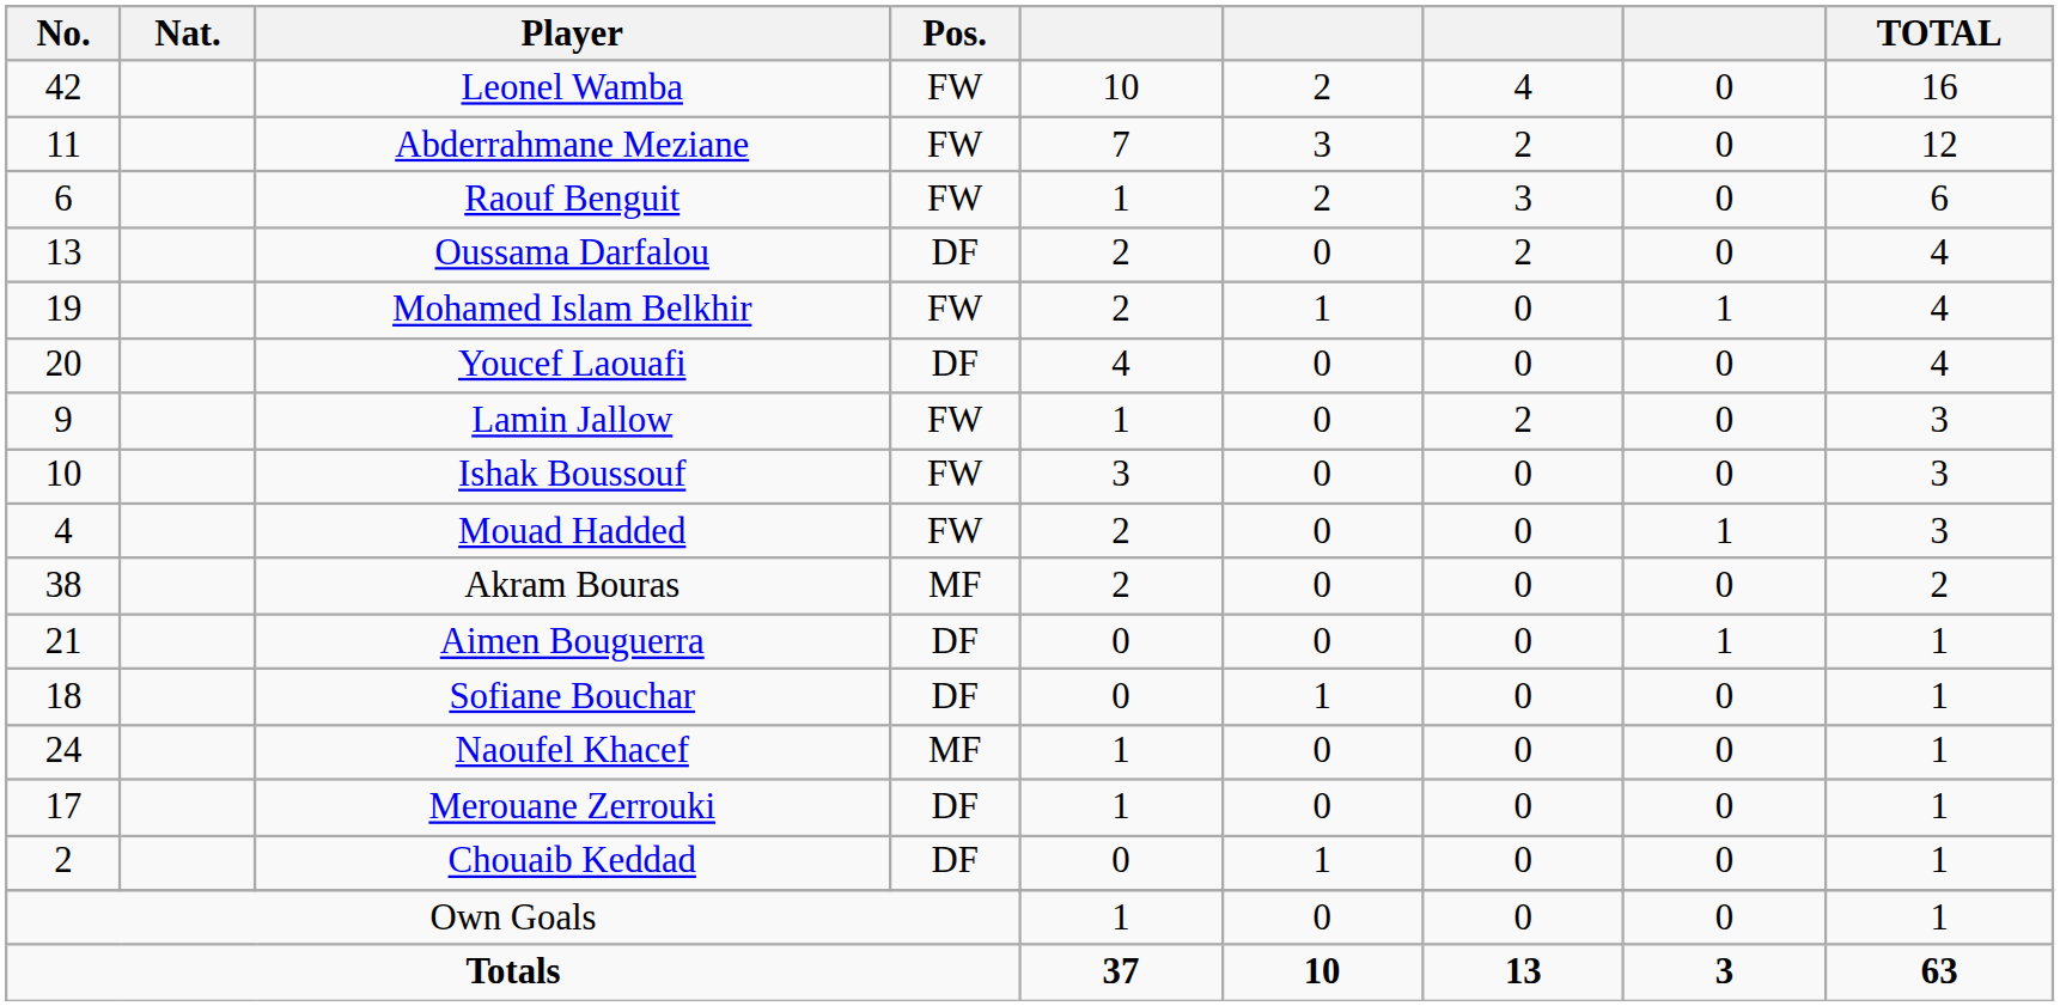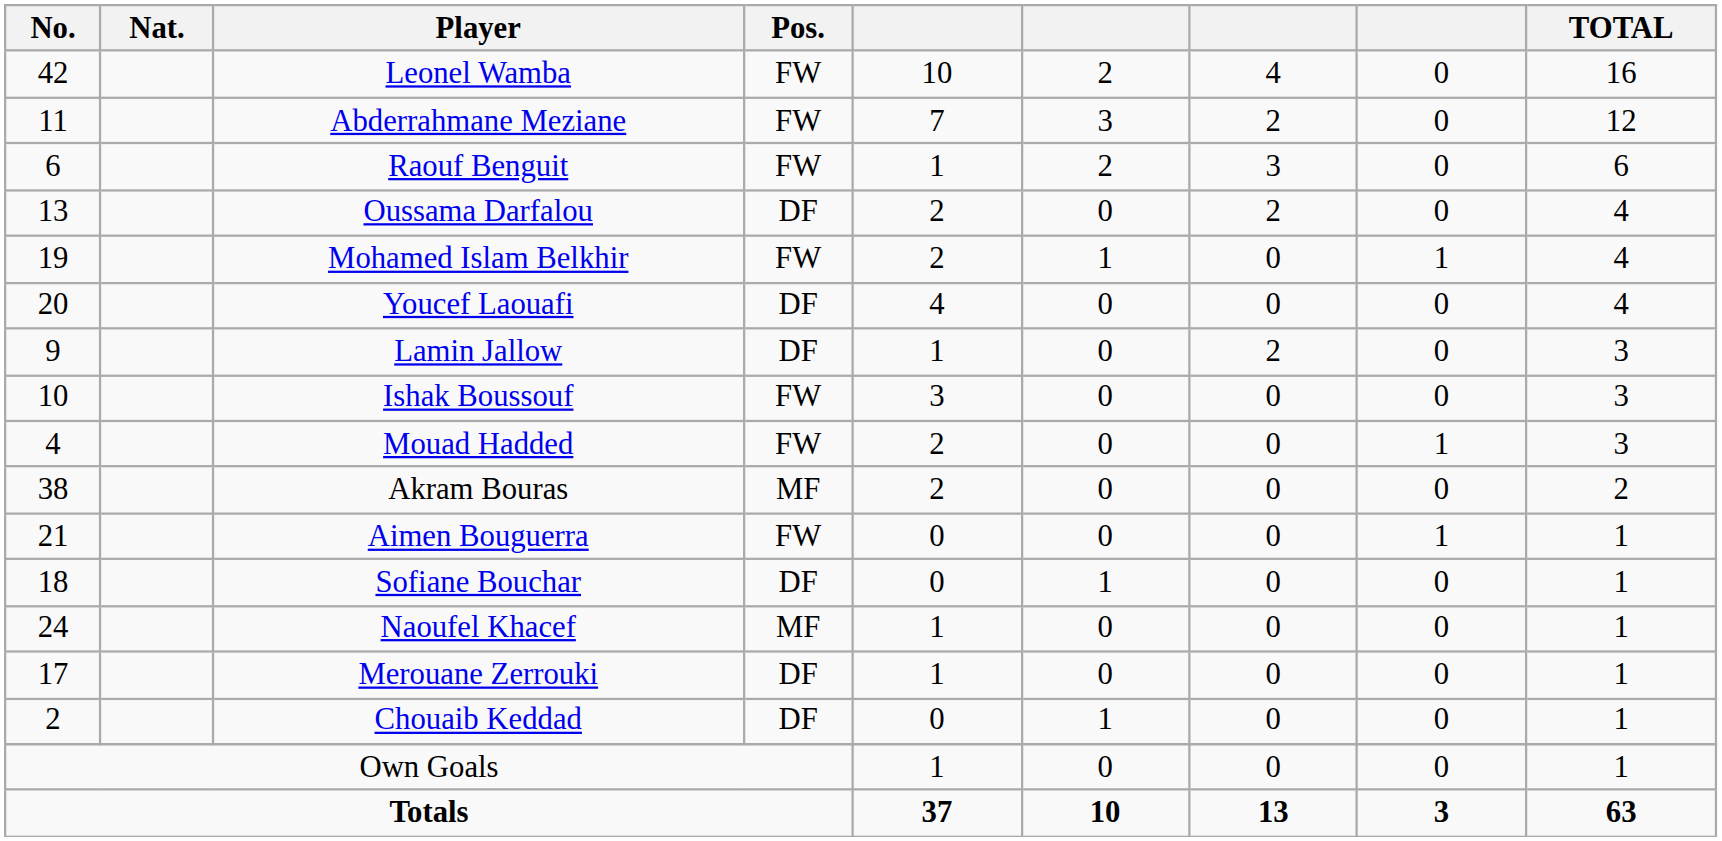Lamin Jallow | Pos.: FW -> DF
Aimen Bouguerra | Pos.: DF -> FW
